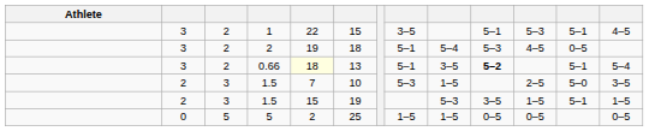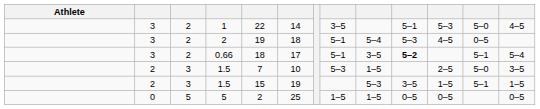1 | column 6: 15 -> 14
1 | column 12: 5–1 -> 5–0
0.66 | column 5: lightyellow background -> no background
0.66 | column 6: 13 -> 17
